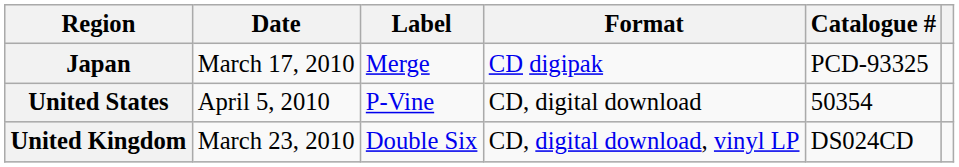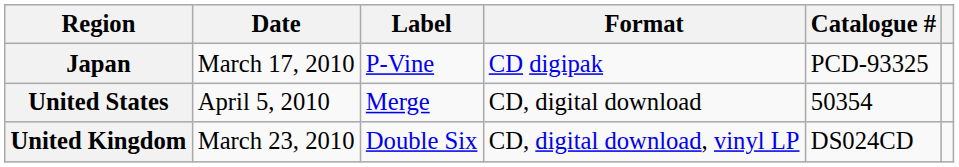Japan | Label: Merge -> P-Vine
United States | Label: P-Vine -> Merge
